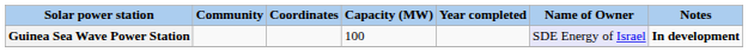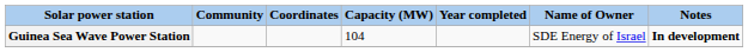Guinea Sea Wave Power Station | Capacity (MW): 100 -> 104
Guinea Sea Wave Power Station | Name of Owner: lavender background -> no background
